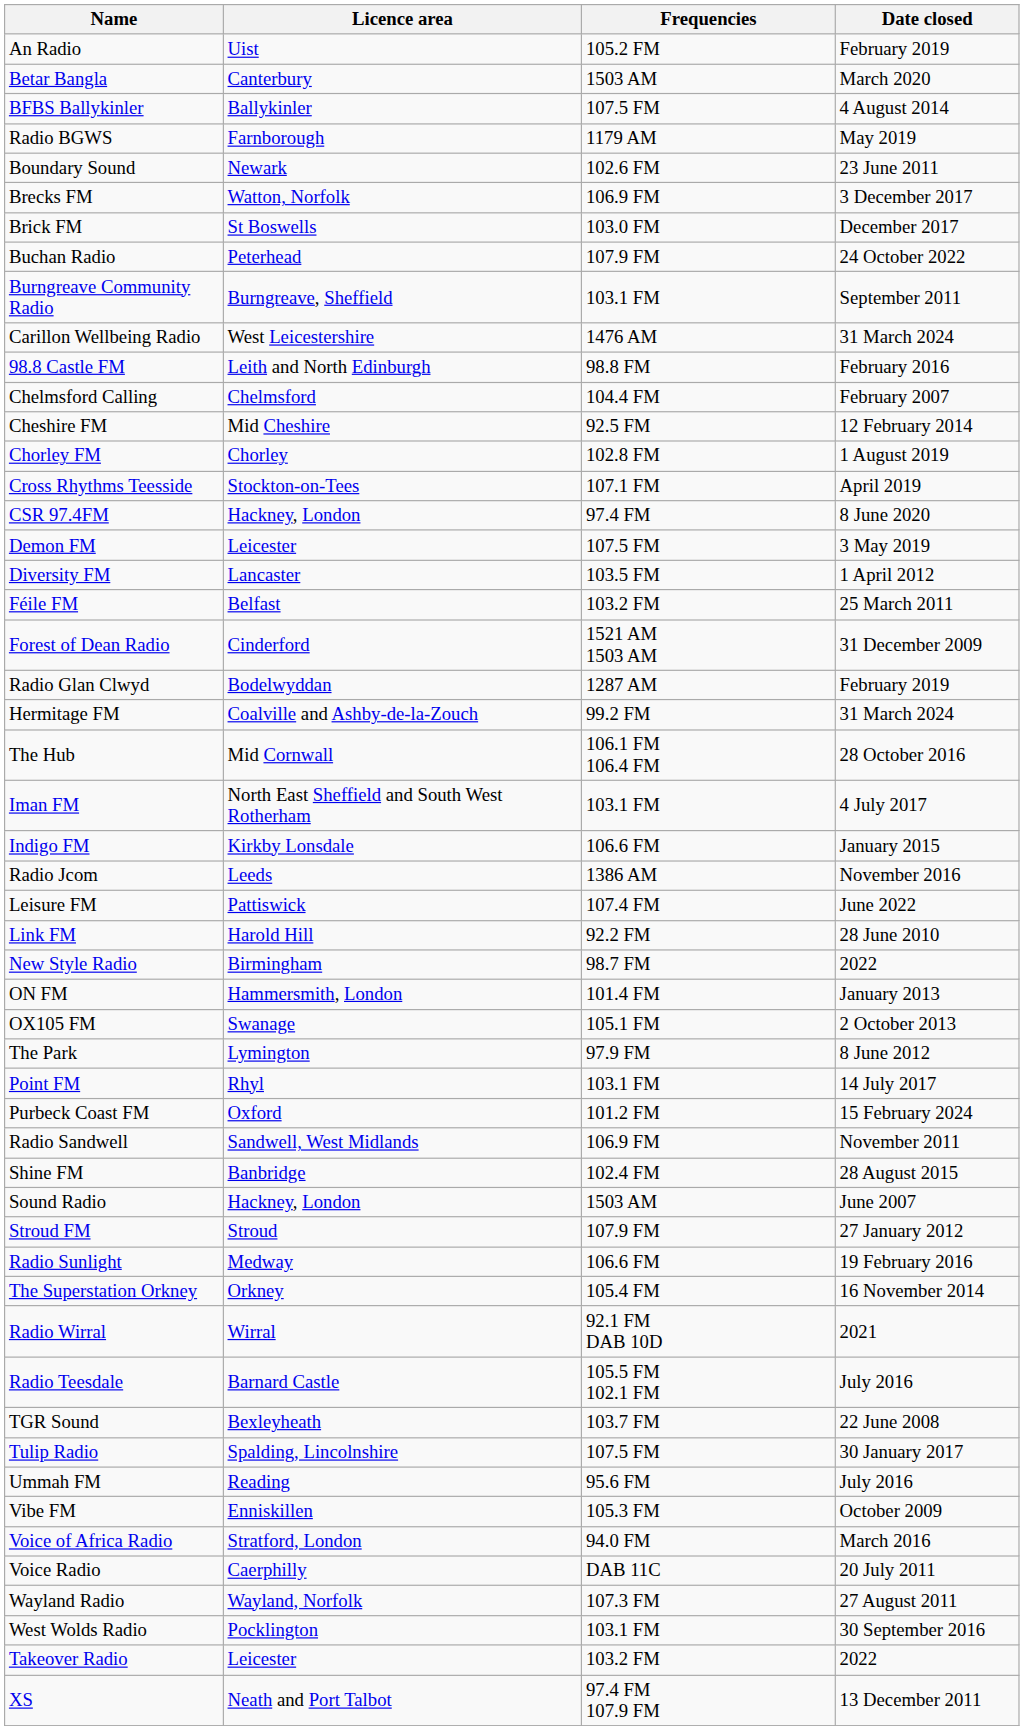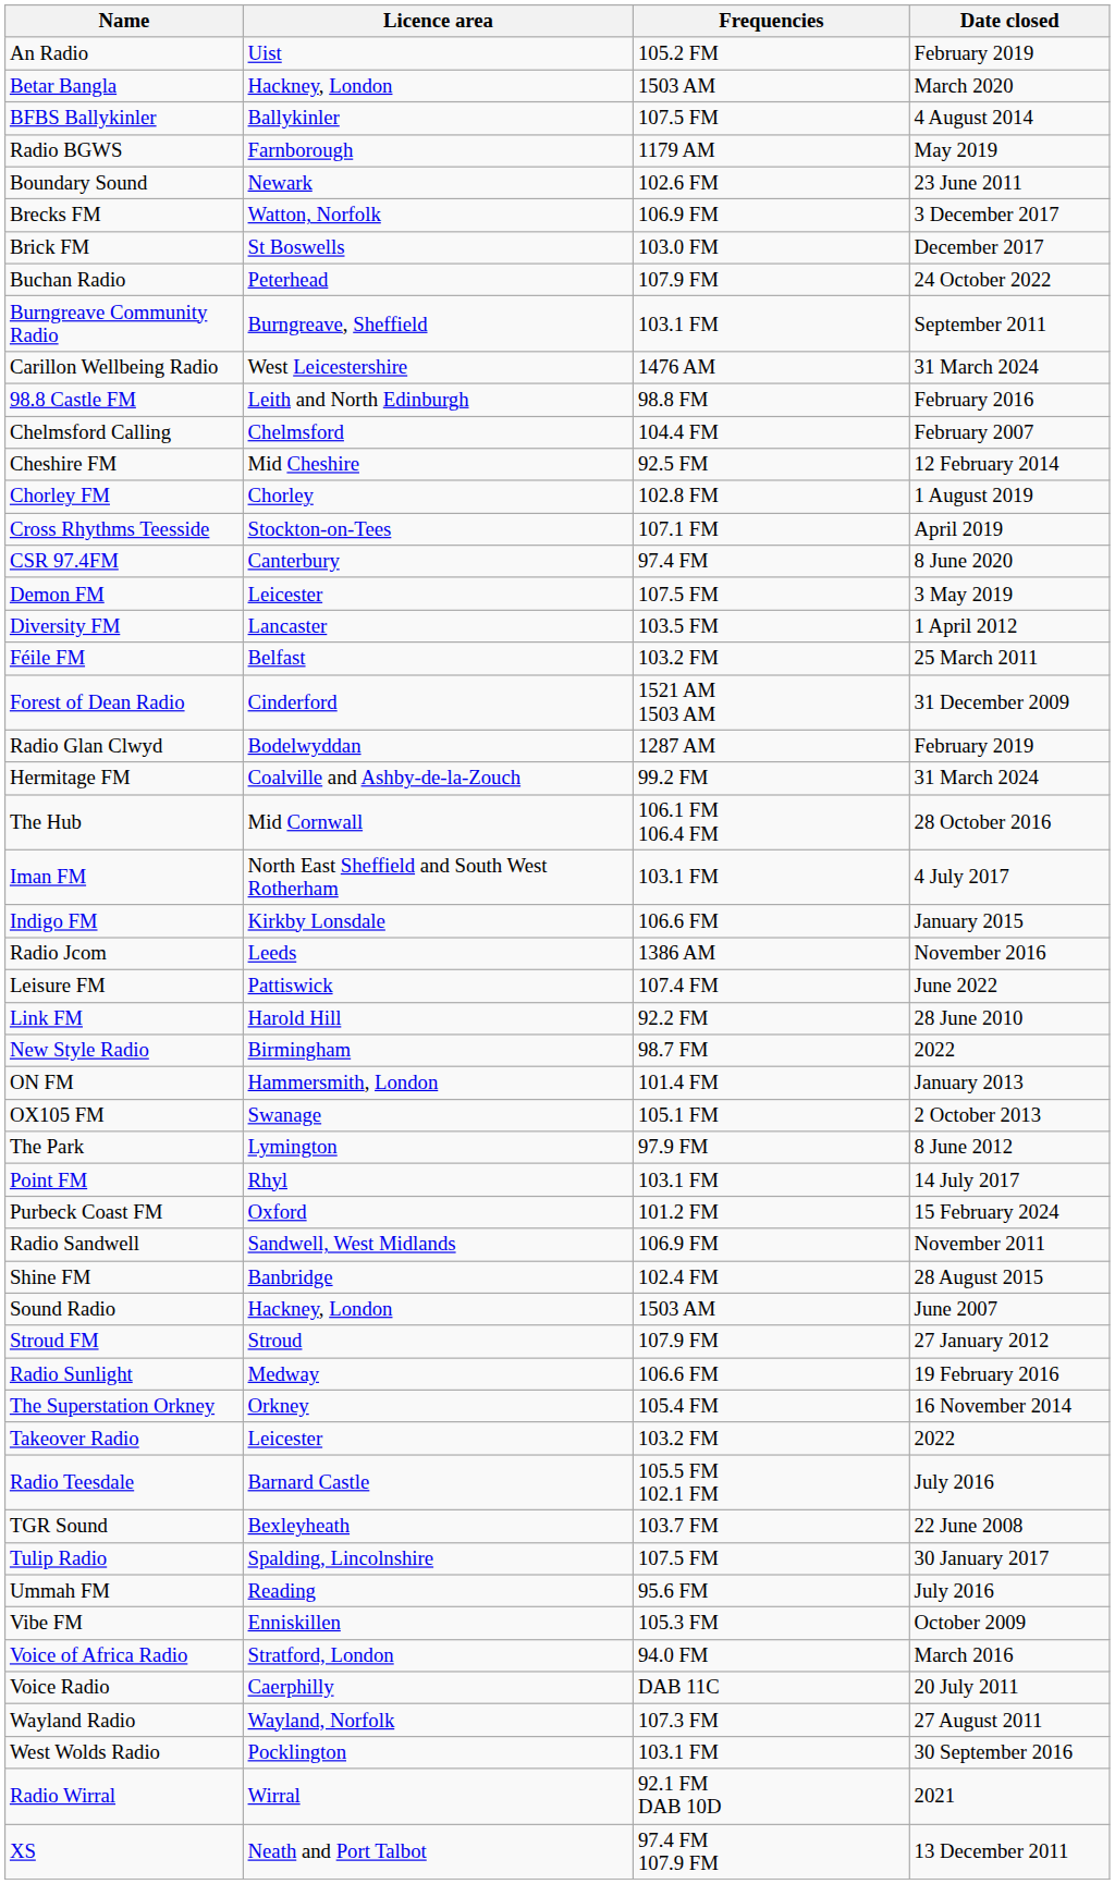Betar Bangla | Licence area: Canterbury -> Hackney, London
CSR 97.4FM | Licence area: Hackney, London -> Canterbury
rows swapped: Takeover Radio <-> Radio Wirral
